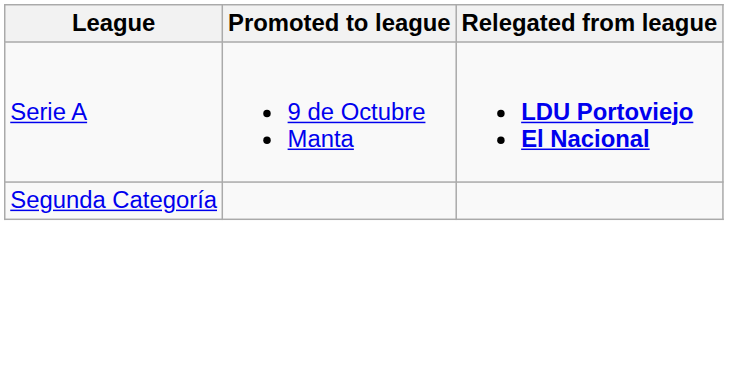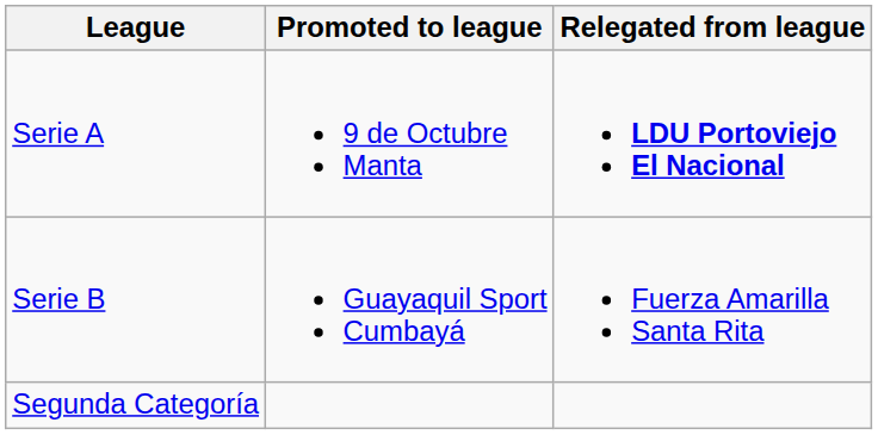+ row: Serie B | Guayaquil Sport Cumbayá | Fuerza Amarilla Santa Rita
